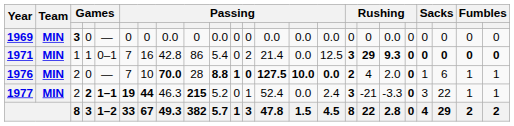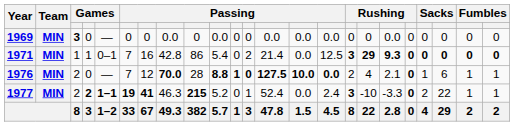1976 | column 7: 10 -> 12
1976 | column 16: bold -> normal
1976 | column 18: 2.0 -> 2.1
1977 | column 7: 44 -> 41
1977 | column 17: -21 -> -10
1977 | column 20: 3 -> 2
